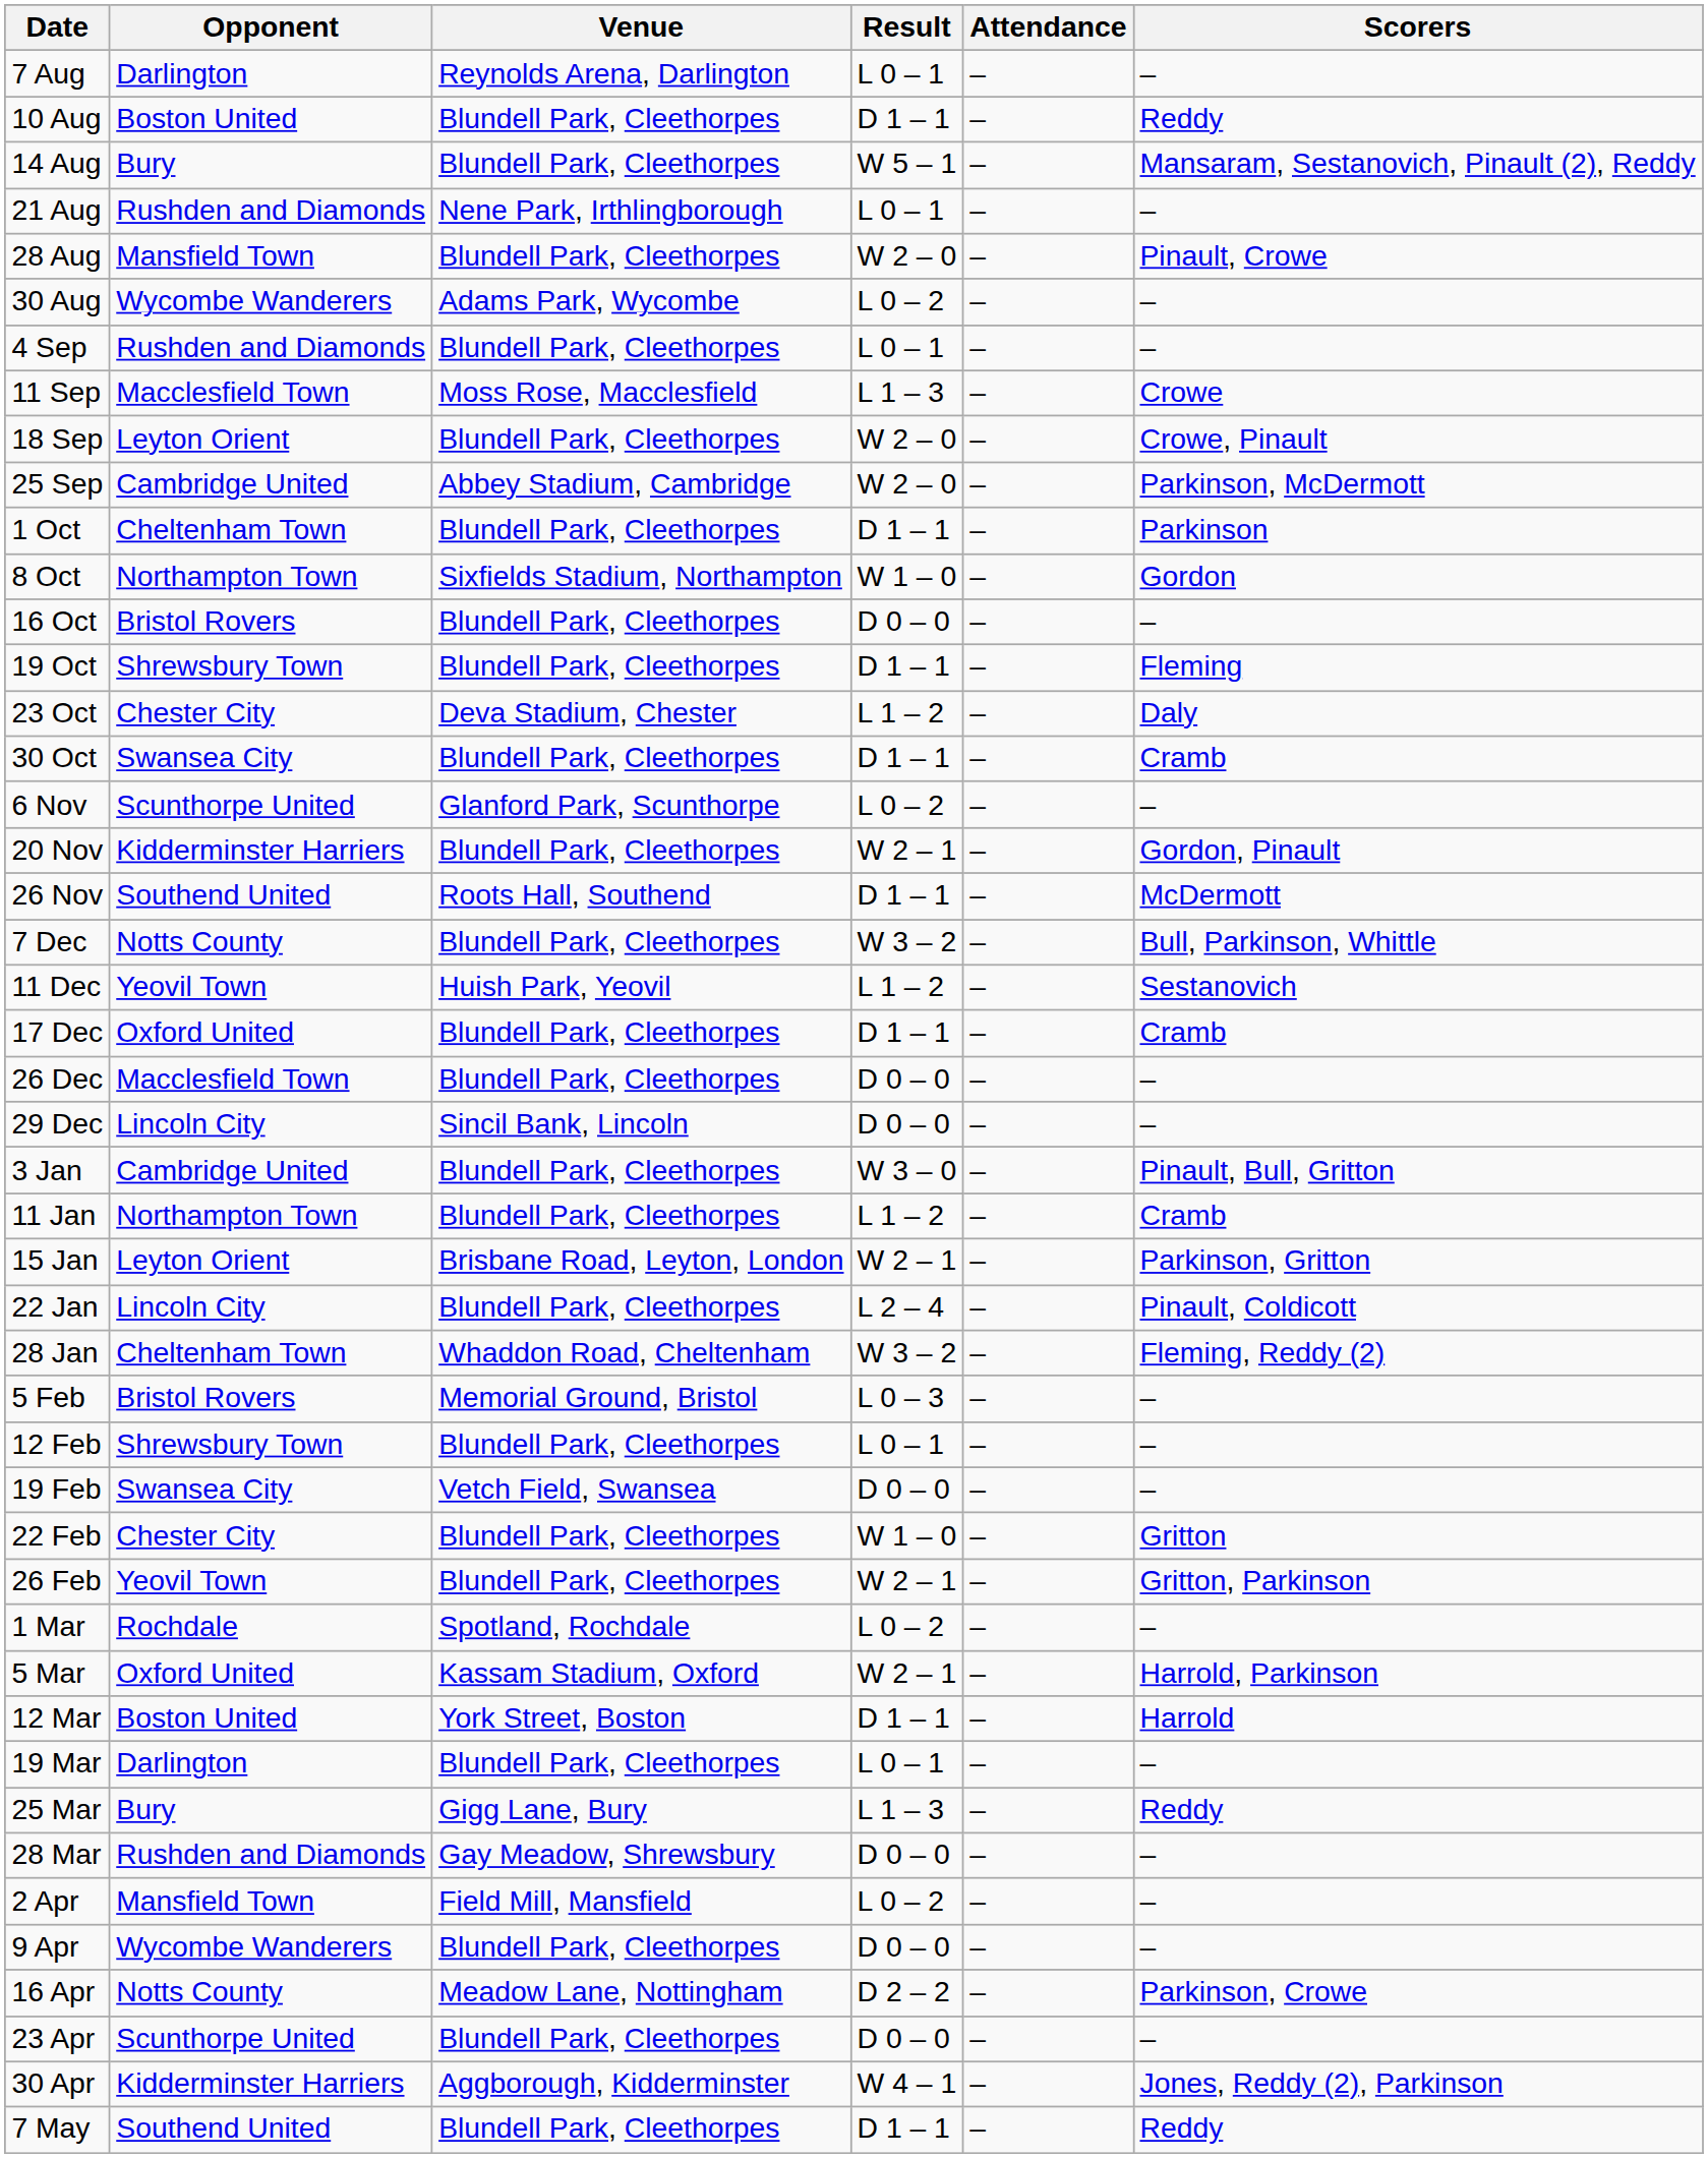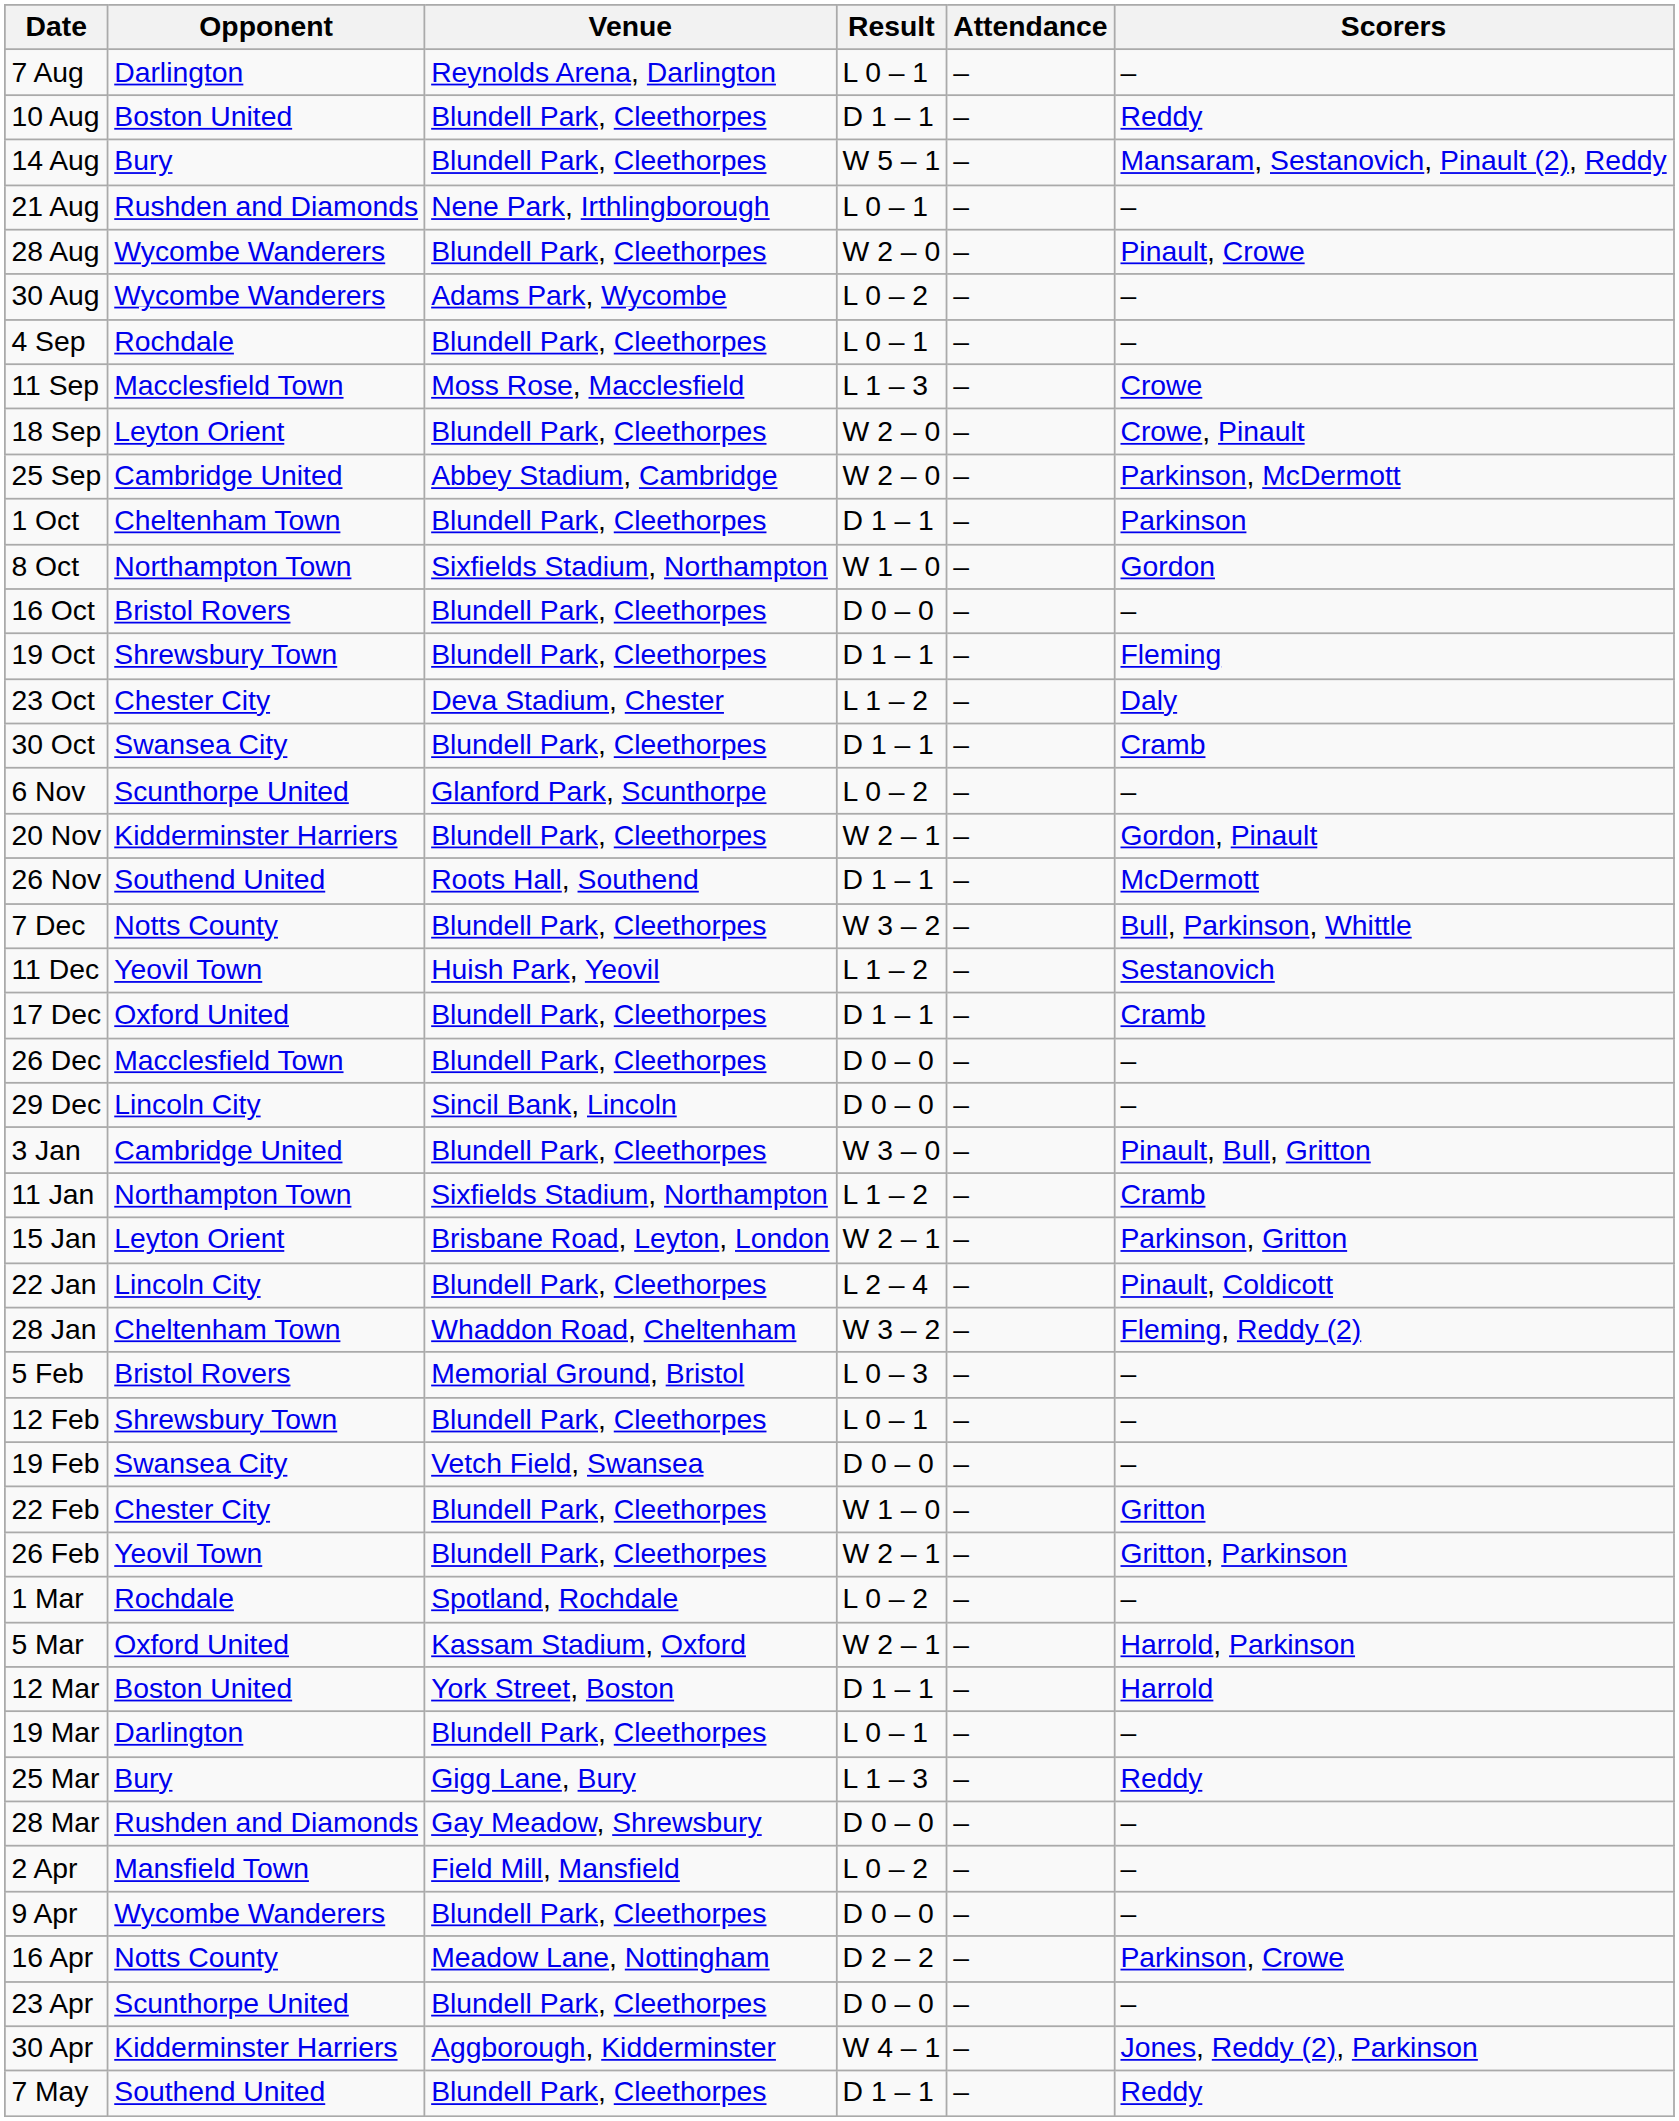28 Aug | Opponent: Mansfield Town -> Wycombe Wanderers
4 Sep | Opponent: Rushden and Diamonds -> Rochdale
11 Jan | Venue: Blundell Park, Cleethorpes -> Sixfields Stadium, Northampton
